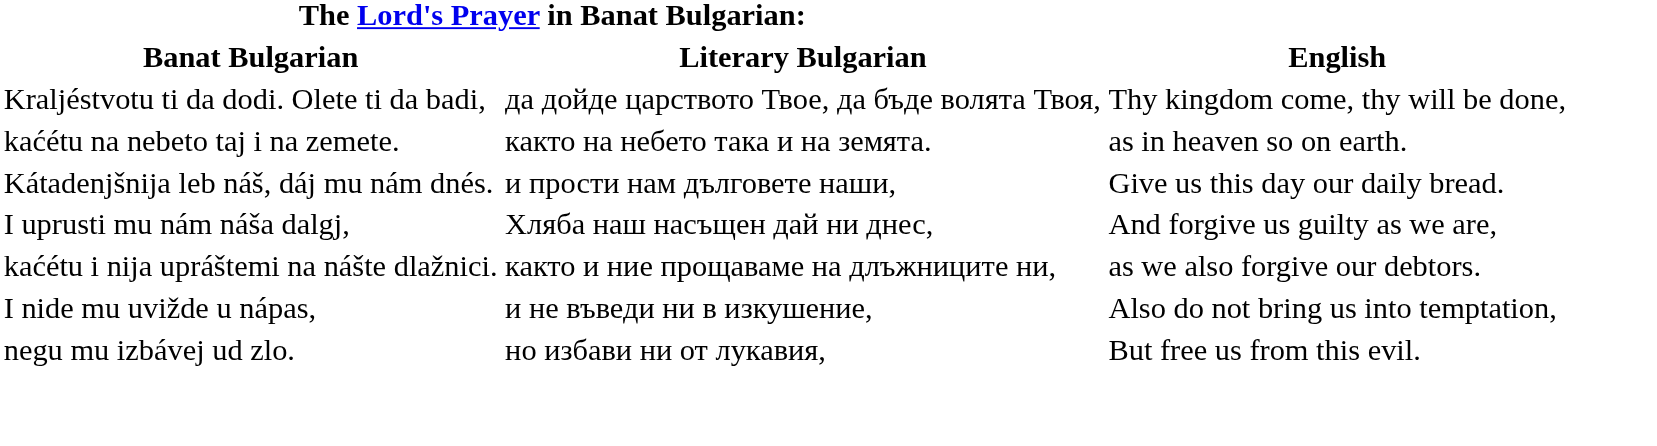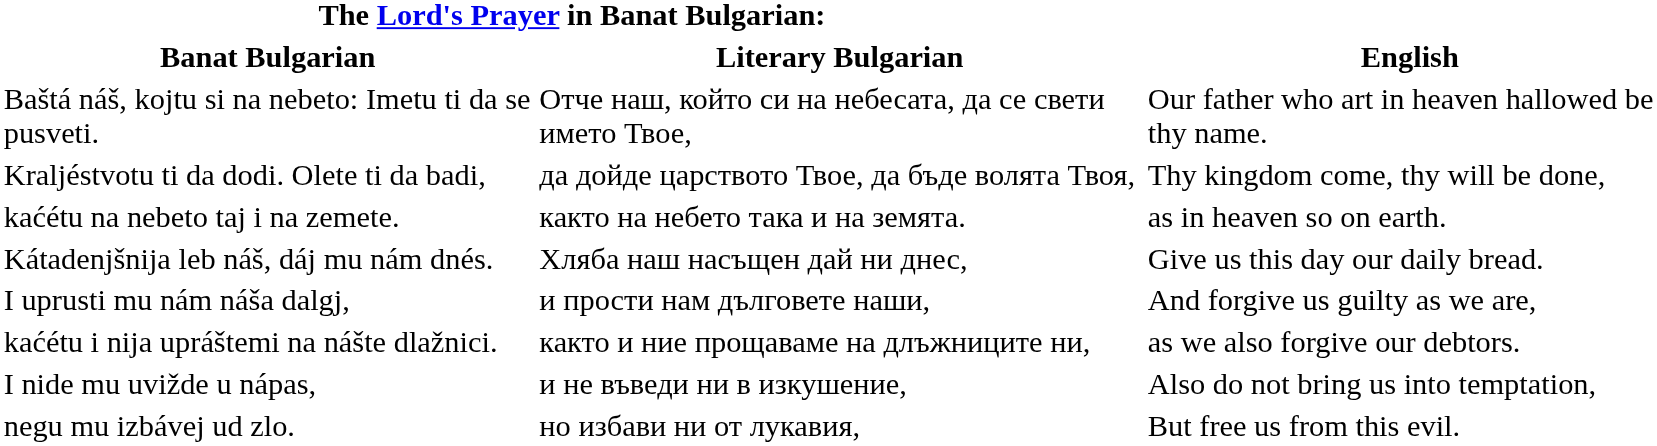+ row: Baštá náš, kojtu si na nebeto: Imetu ti da se pusveti. | Отче наш, който си на небесата, да се свети името Твое, | Our father who art in heaven hallowed be thy name.
Kátadenjšnija leb náš, dáj mu nám dnés. | column 2: и прости нам дълговете наши, -> Хляба наш насъщен дай ни днес,
I uprusti mu nám náša dalgj, | column 2: Хляба наш насъщен дай ни днес, -> и прости нам дълговете наши,
